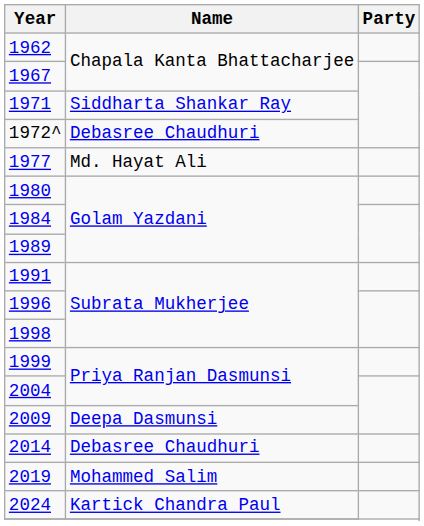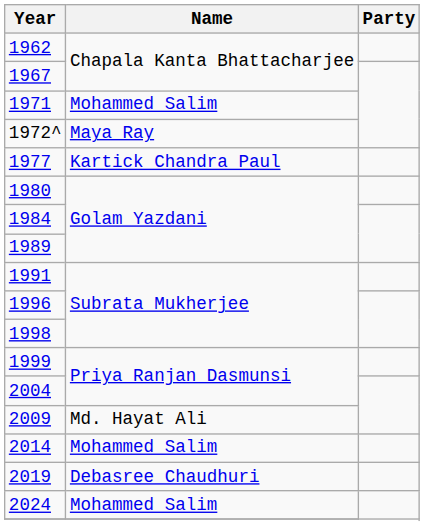1971 | Name: Siddharta Shankar Ray -> Mohammed Salim
1972^ | Name: Debasree Chaudhuri -> Maya Ray
1977 | Name: Md. Hayat Ali -> Kartick Chandra Paul
2009 | Name: Deepa Dasmunsi -> Md. Hayat Ali
2014 | Name: Debasree Chaudhuri -> Mohammed Salim
2019 | Name: Mohammed Salim -> Debasree Chaudhuri
2024 | Name: Kartick Chandra Paul -> Mohammed Salim
